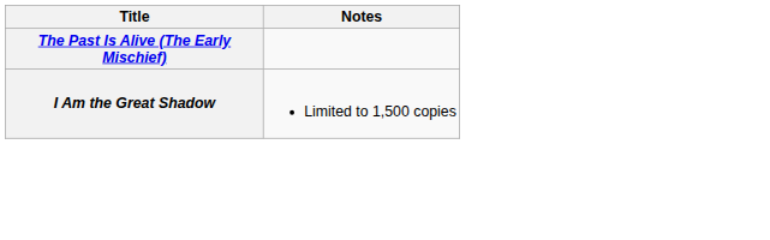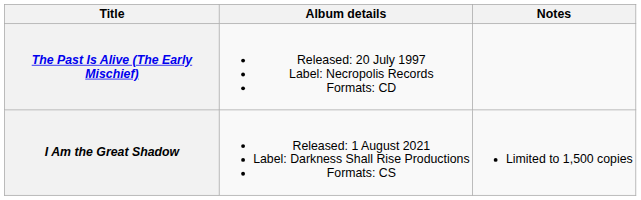+ column: Album details | Released: 20 July 1997 Label: Necropolis Records Formats: CD | Released: 1 August 2021 Label: Darkness Shall Rise Productions Formats: CS
